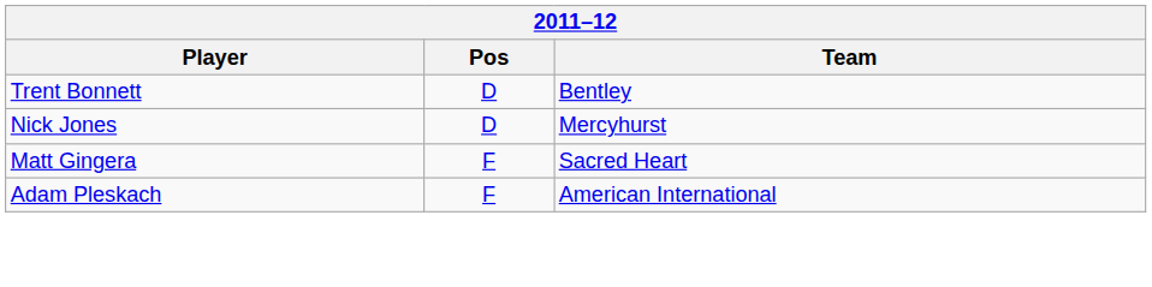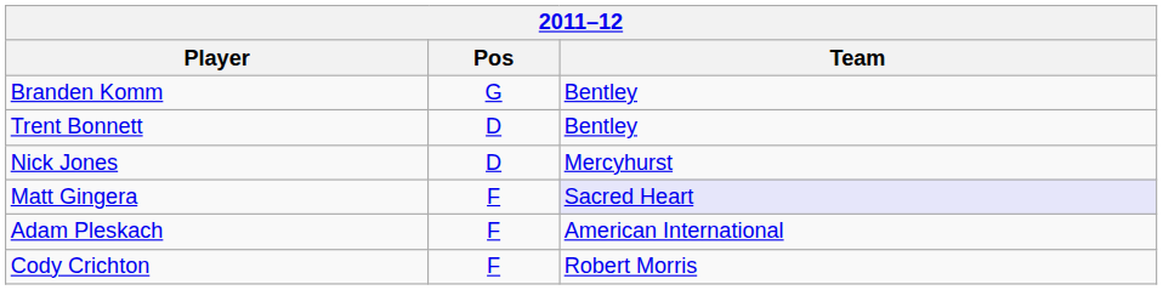+ row: Branden Komm | G | Bentley
Matt Gingera | Team: no background -> lavender background
+ row: Cody Crichton | F | Robert Morris
